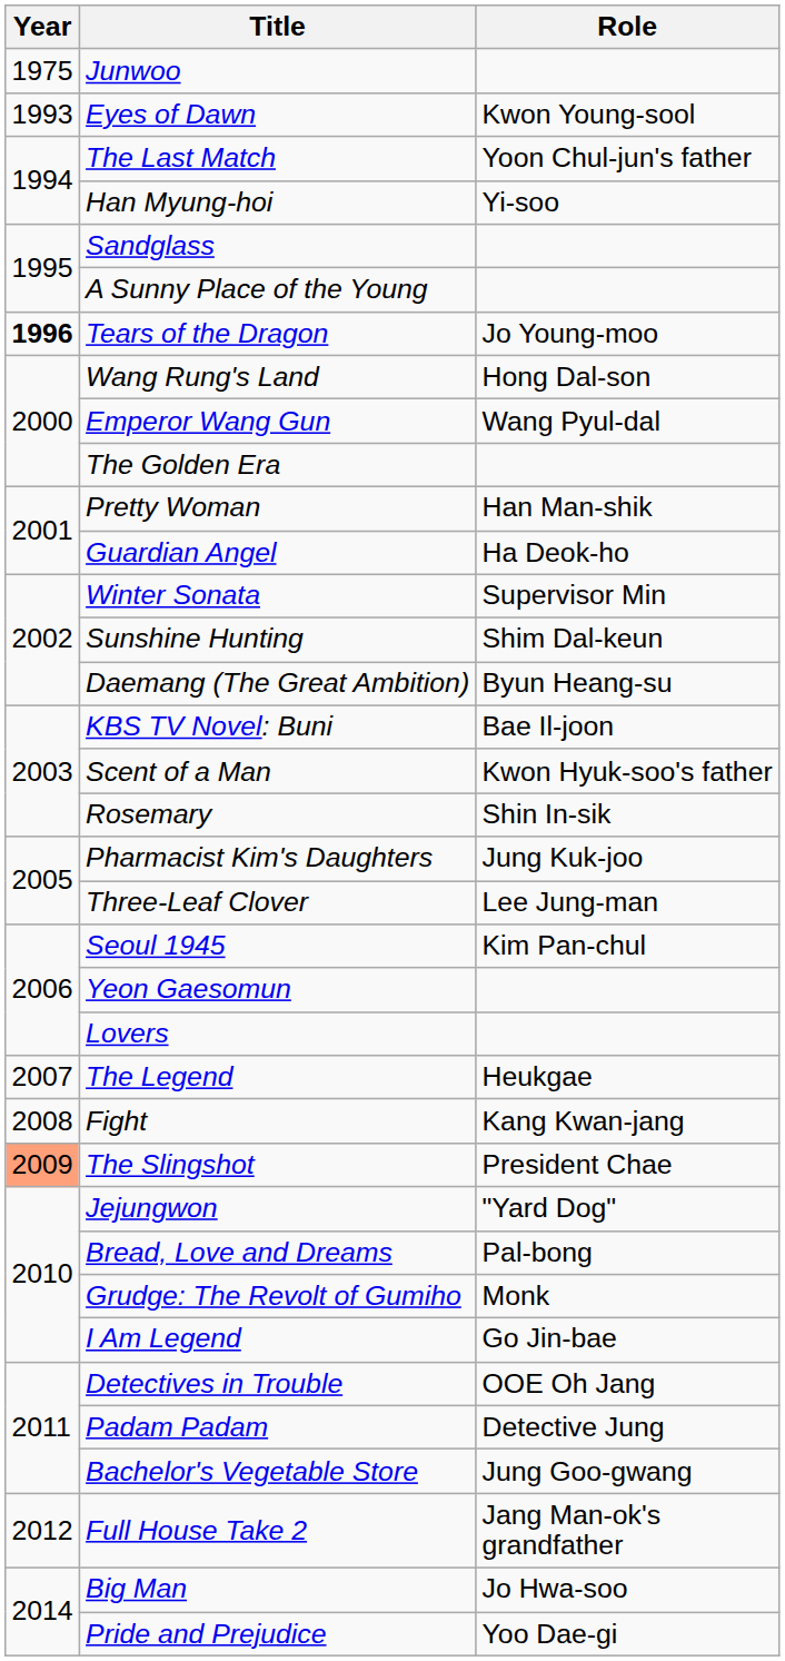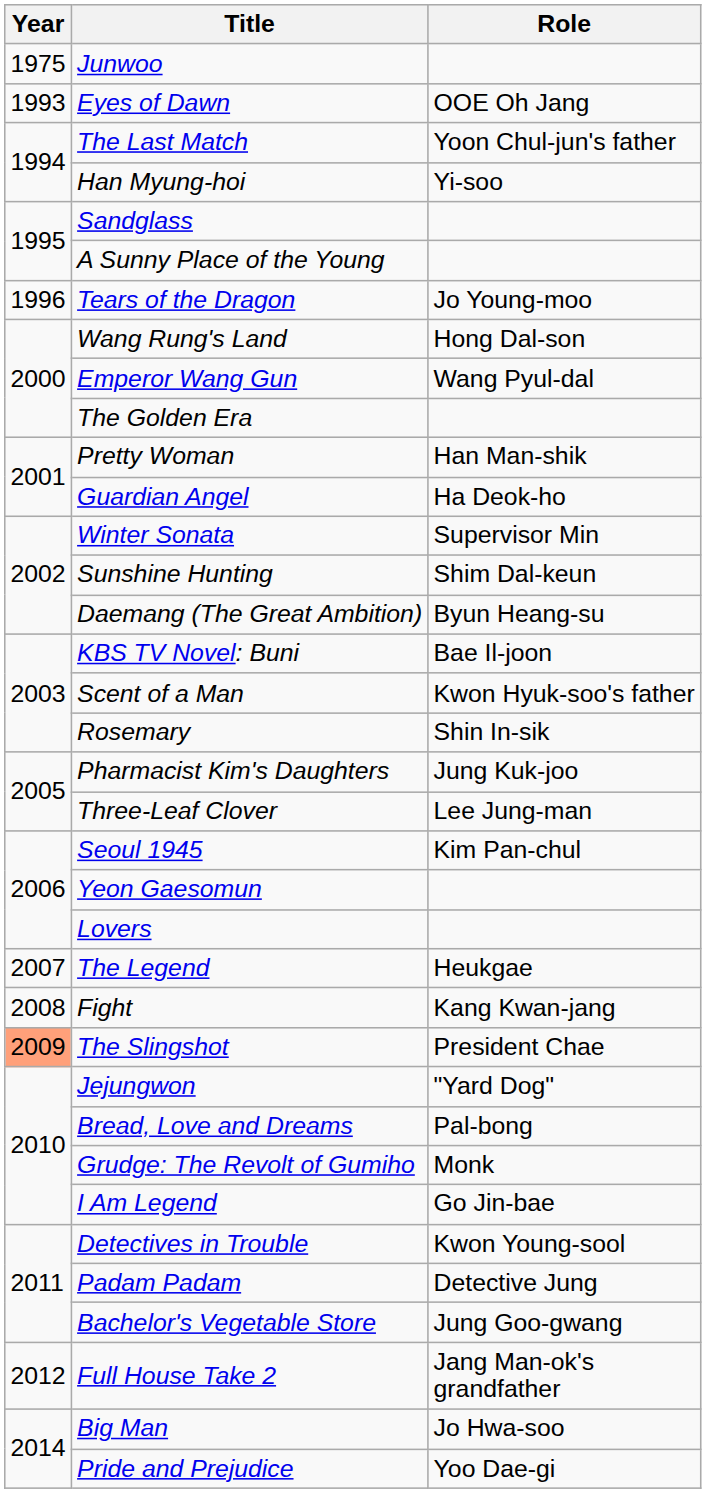Eyes of Dawn | Role: Kwon Young-sool -> OOE Oh Jang
Tears of the Dragon | Year: bold -> normal
Detectives in Trouble | Role: OOE Oh Jang -> Kwon Young-sool
